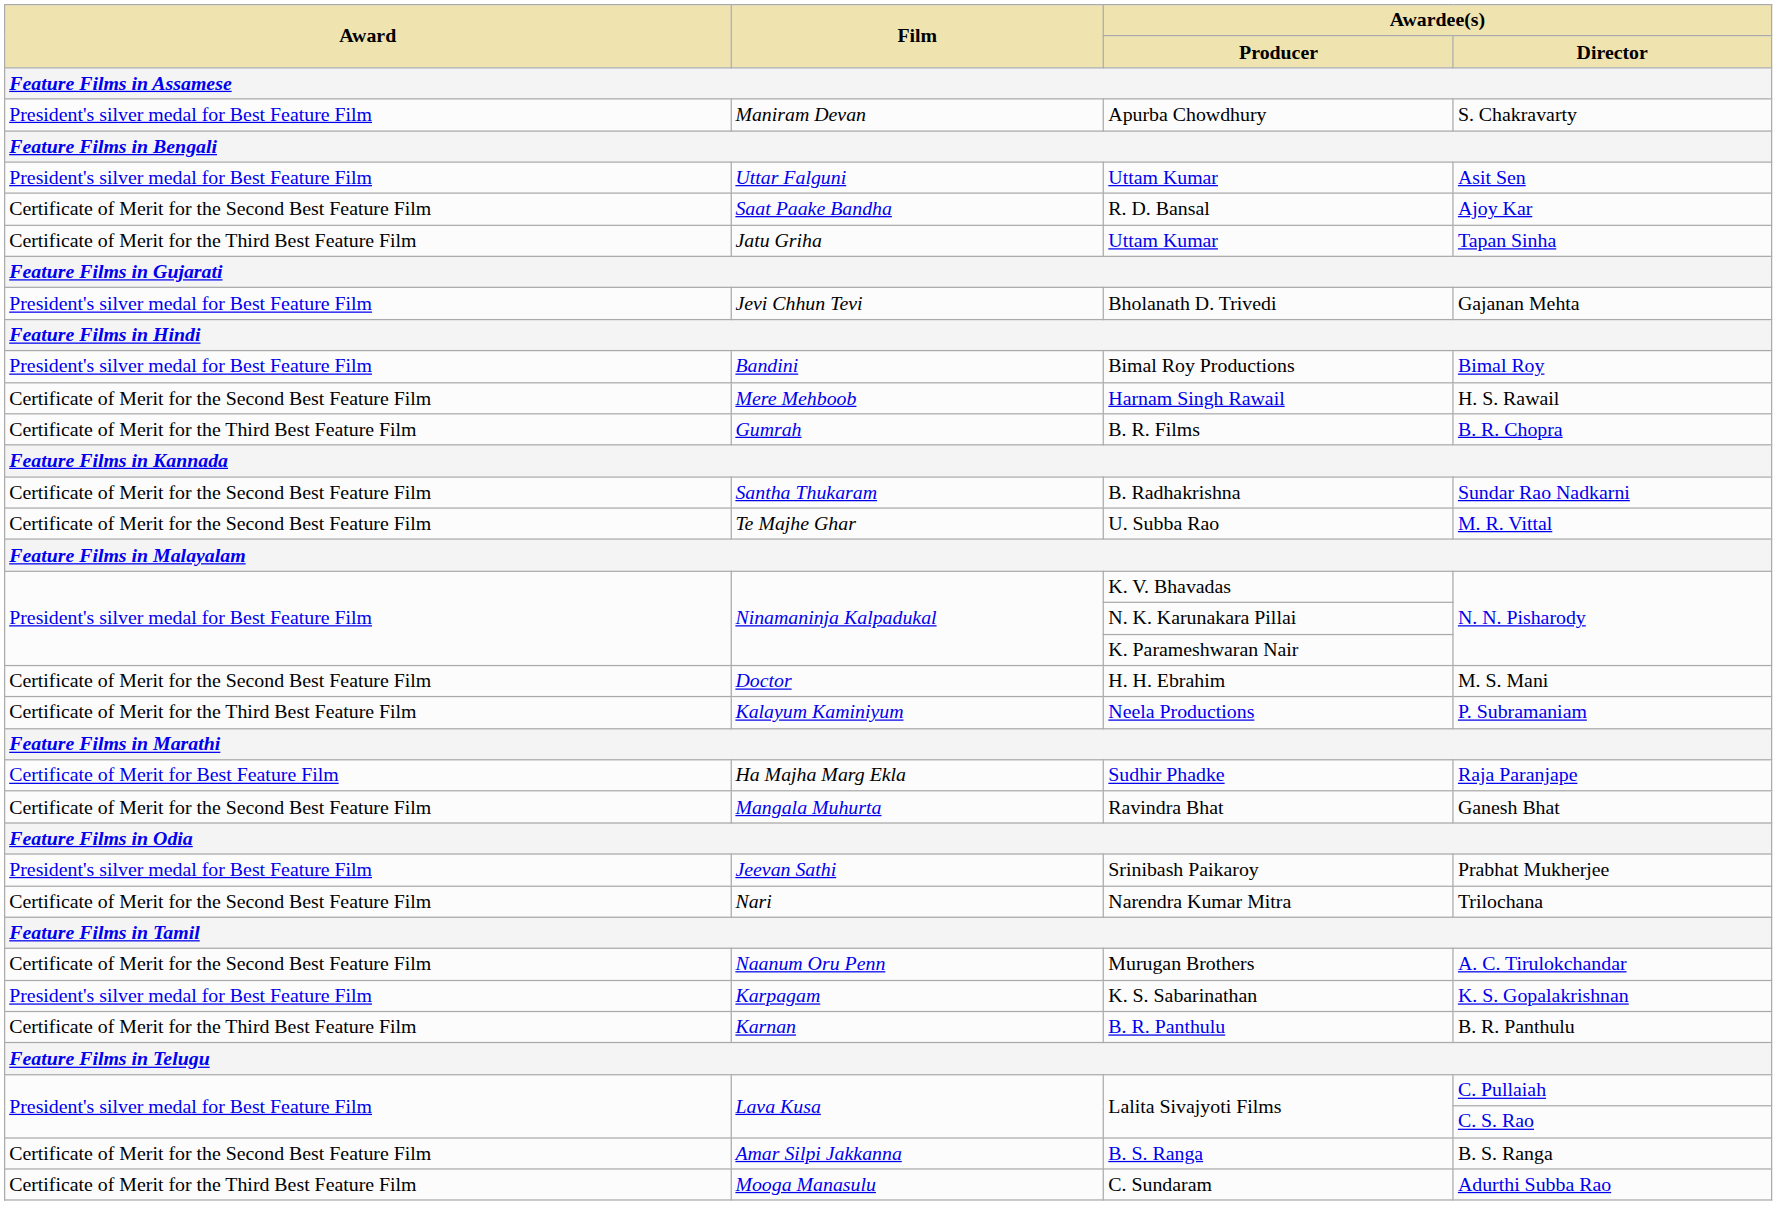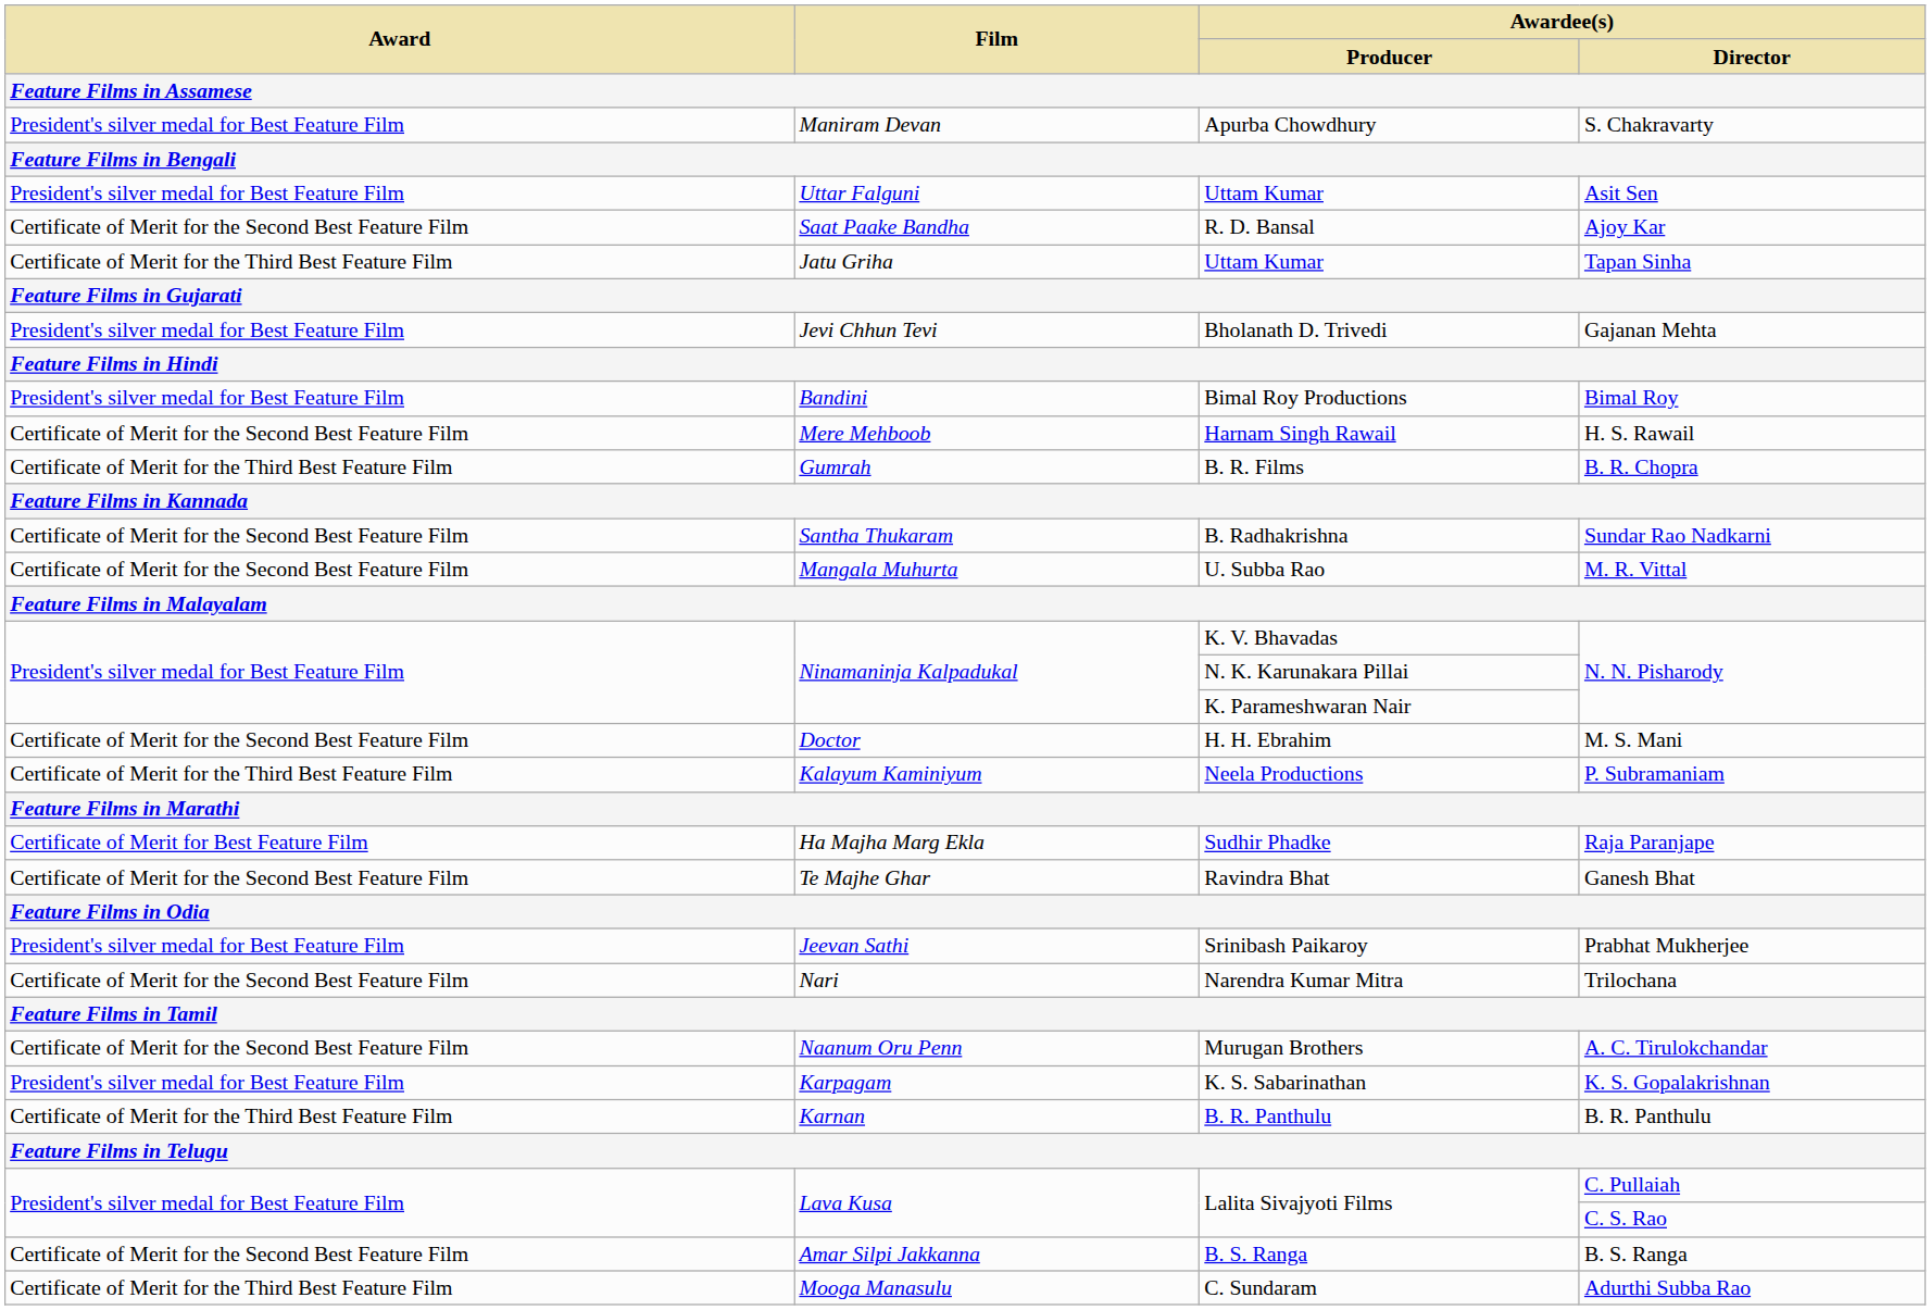U. Subba Rao | Film: Te Majhe Ghar -> Mangala Muhurta
Ravindra Bhat | Film: Mangala Muhurta -> Te Majhe Ghar
